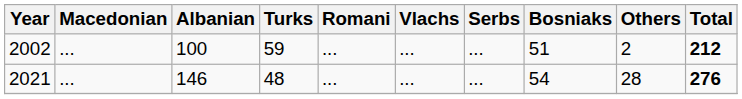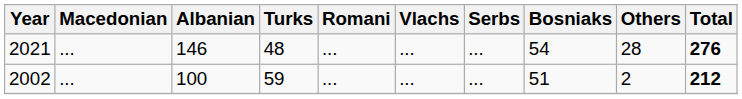rows swapped: 2002 <-> 2021
